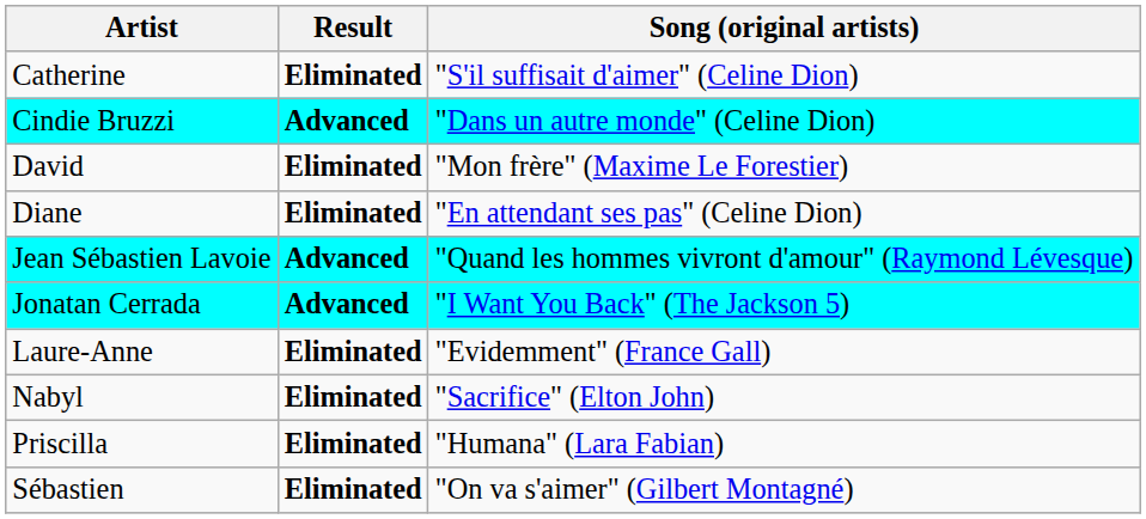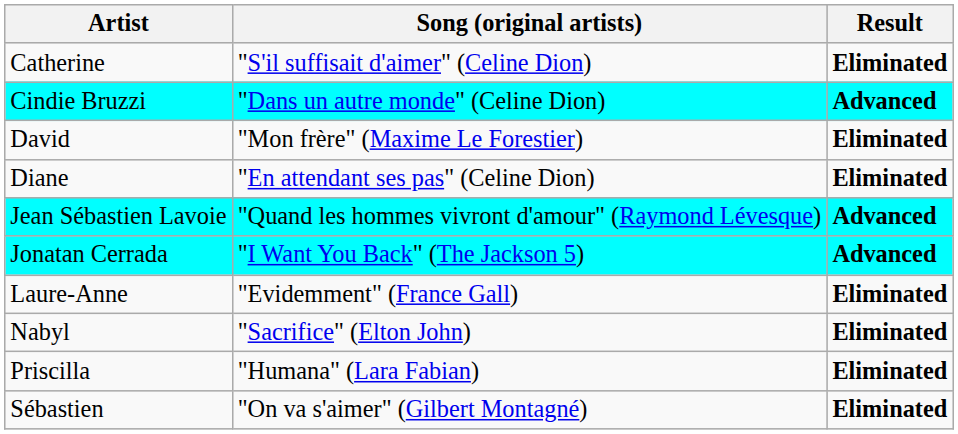columns swapped: Song (original artists) <-> Result
